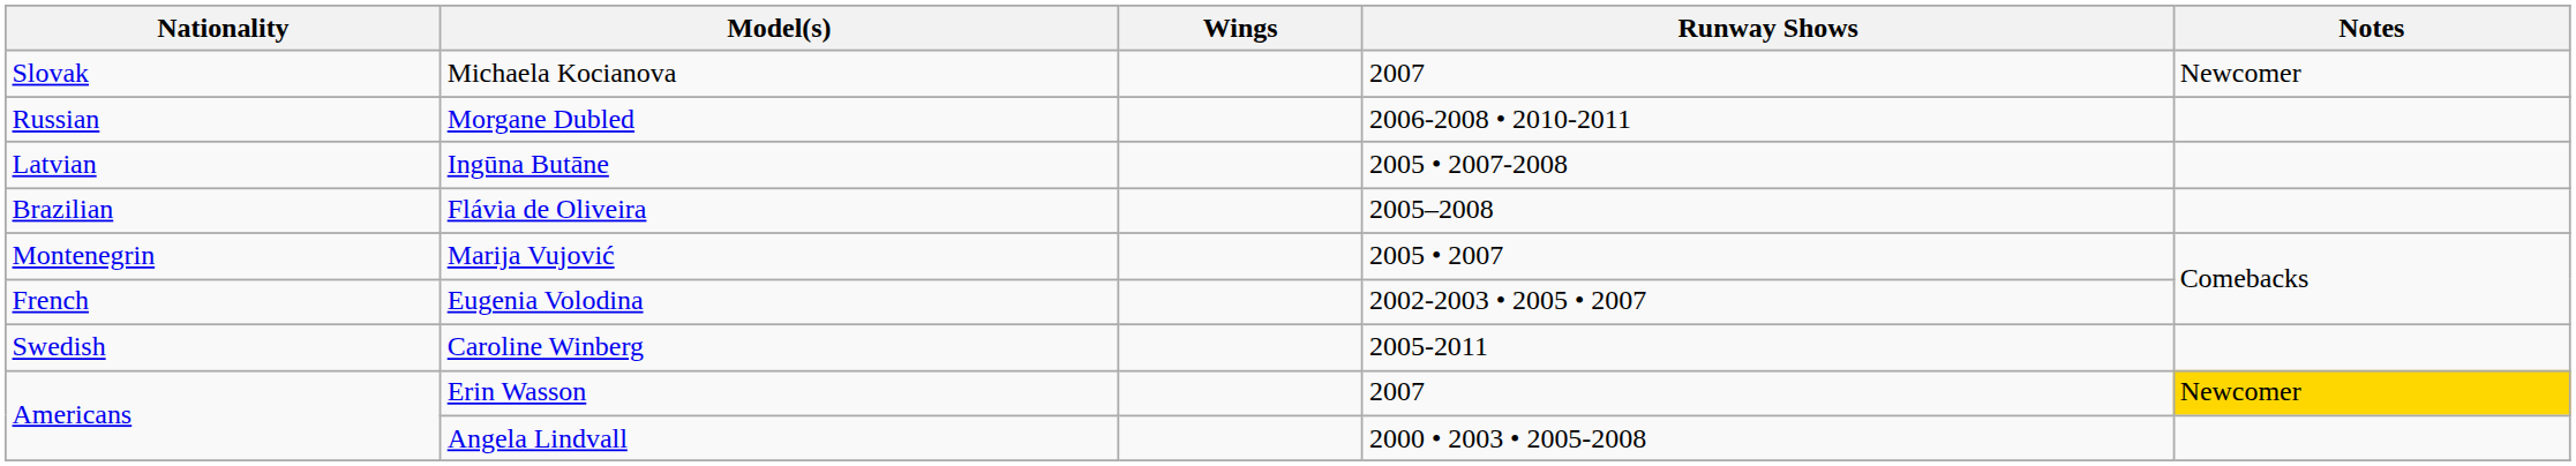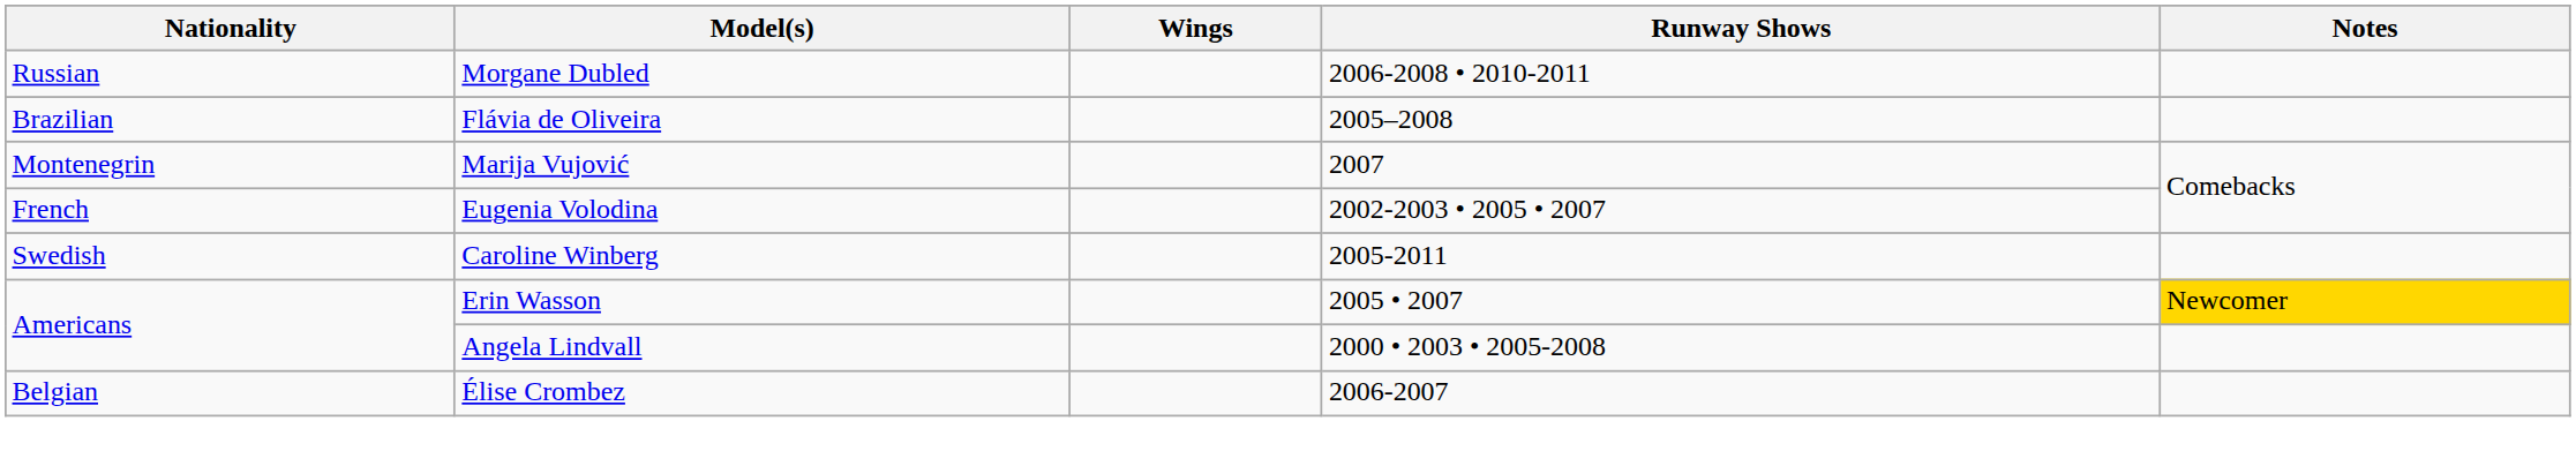- row: Slovak | Michaela Kocianova | 2007 | Newcomer
- row: Latvian | Ingūna Butāne | 2005 • 2007-2008
Marija Vujović | Runway Shows: 2005 • 2007 -> 2007
Erin Wasson | Runway Shows: 2007 -> 2005 • 2007
+ row: Belgian | Élise Crombez | 2006-2007
